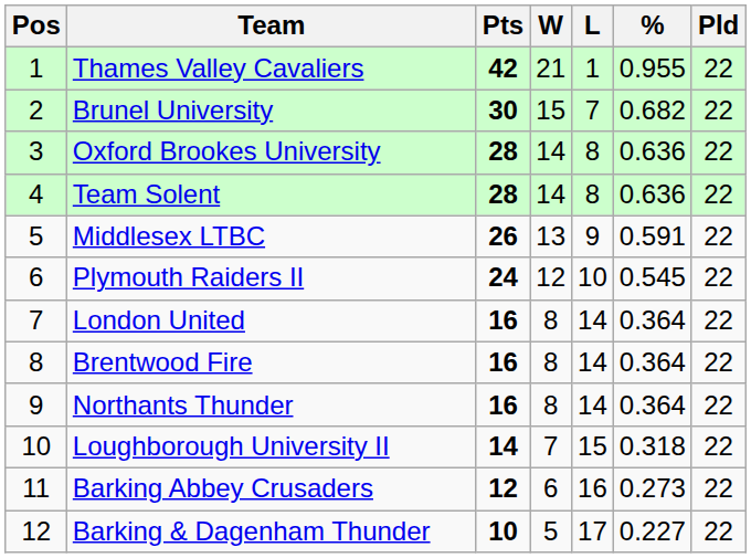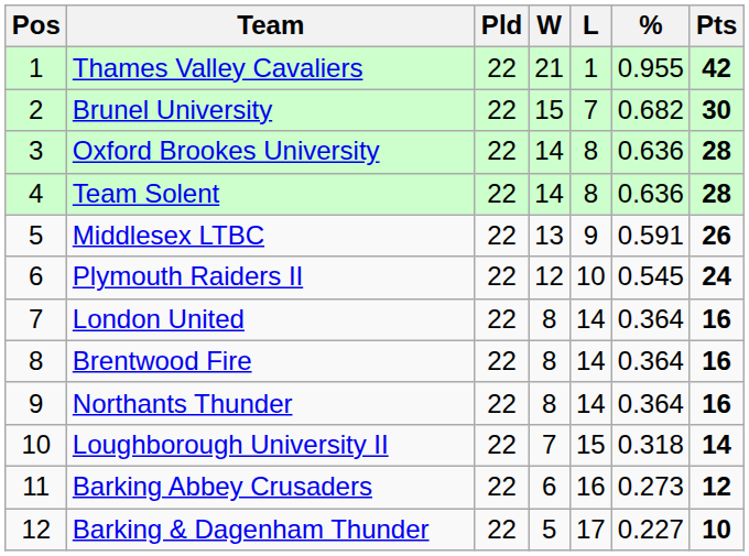columns swapped: Pld <-> Pts
